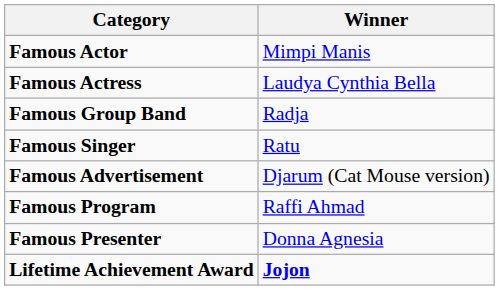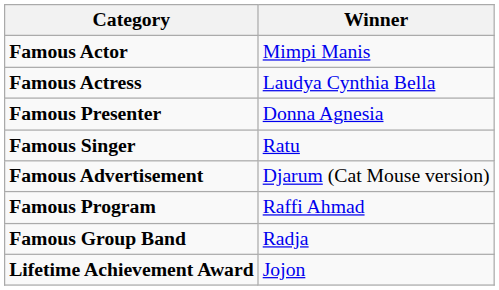rows swapped: Famous Presenter <-> Famous Group Band
Lifetime Achievement Award | Winner: bold -> normal
